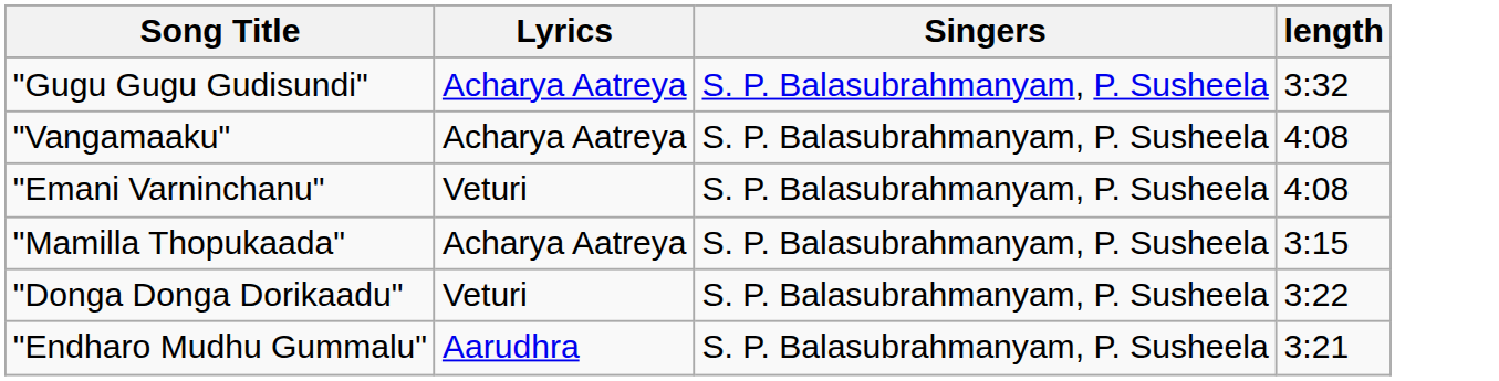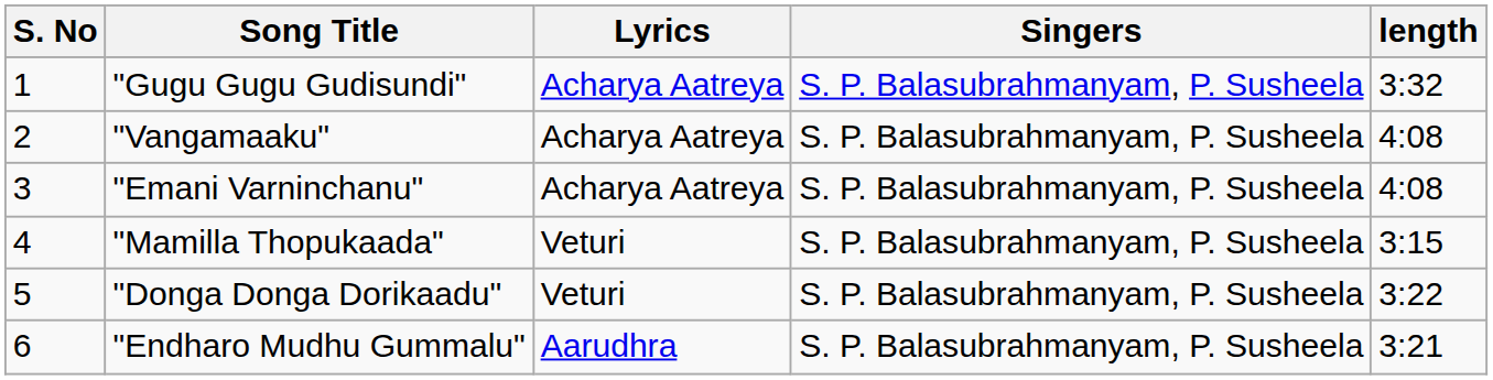+ column: S. No | 1 | 2 | 3 | 4 | 5 | 6
"Emani Varninchanu" | Lyrics: Veturi -> Acharya Aatreya
"Mamilla Thopukaada" | Lyrics: Acharya Aatreya -> Veturi
